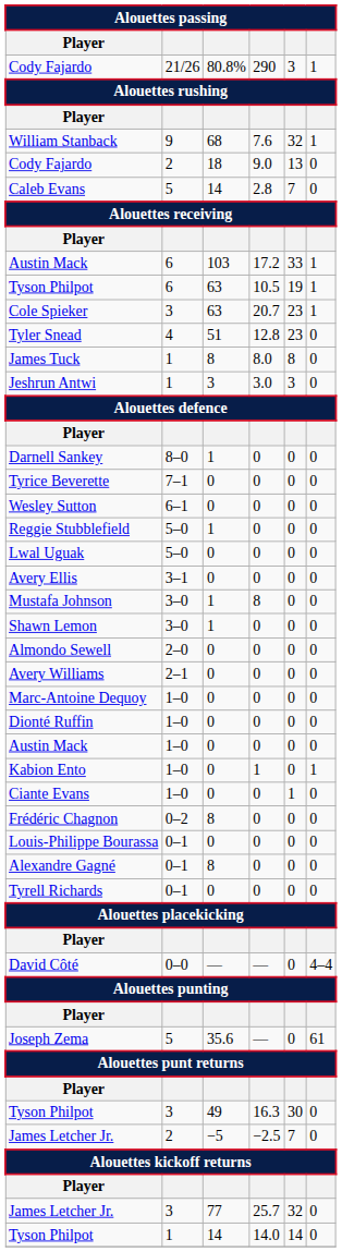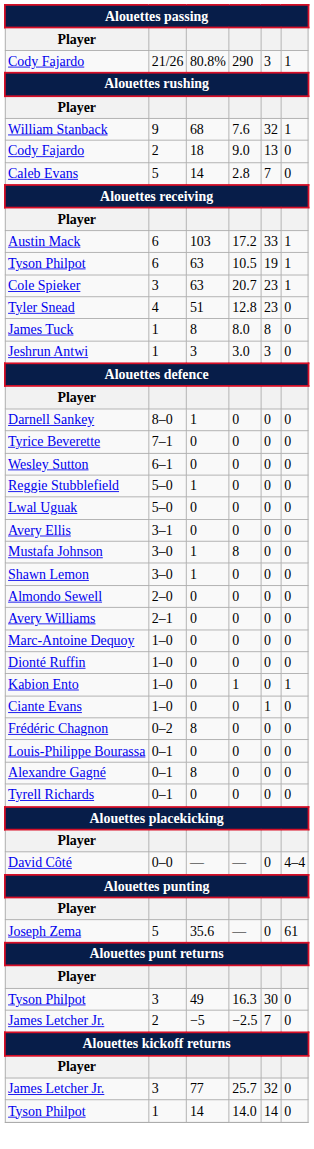- row: Austin Mack | 1–0 | 0 | 0 | 0 | 0
